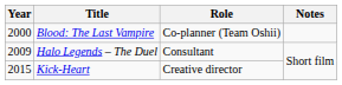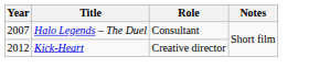- row: 2000 | Blood: The Last Vampire | Co-planner (Team Oshii)
Halo Legends – The Duel | Year: 2009 -> 2007
Kick-Heart | Year: 2015 -> 2012
